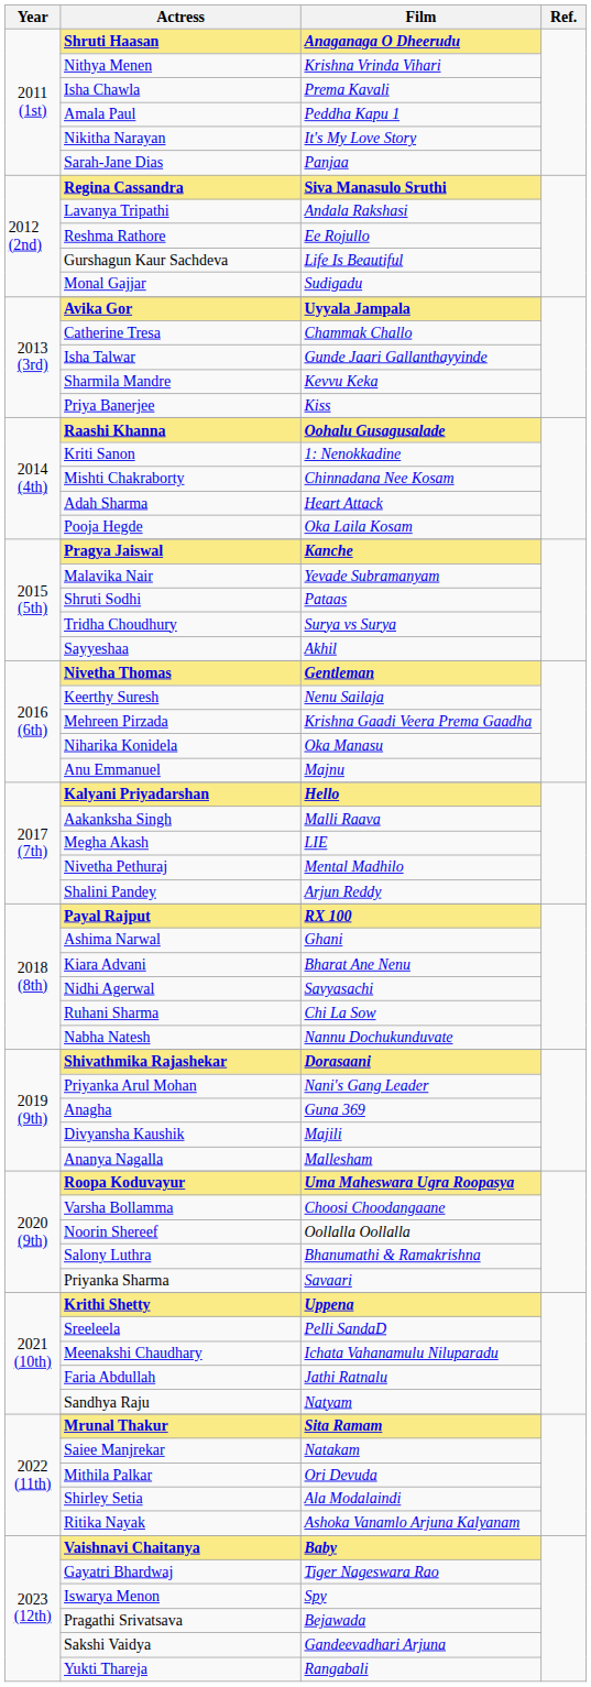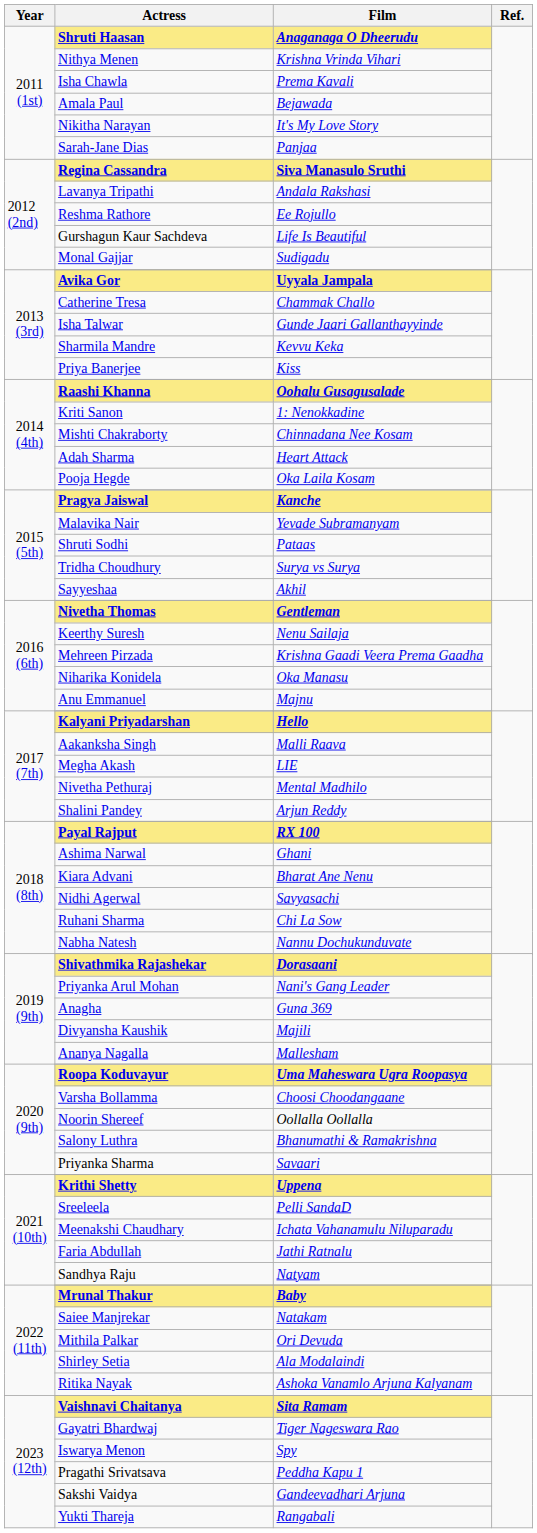Amala Paul | Film: Peddha Kapu 1 -> Bejawada
Mrunal Thakur | Film: Sita Ramam -> Baby
Vaishnavi Chaitanya | Film: Baby -> Sita Ramam
Pragathi Srivatsava | Film: Bejawada -> Peddha Kapu 1
